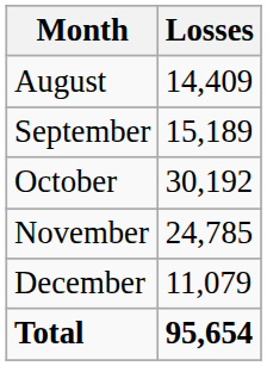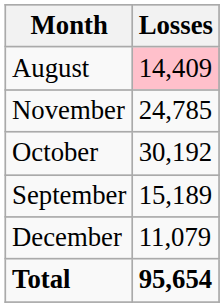August | Losses: no background -> pink background
rows swapped: September <-> November
